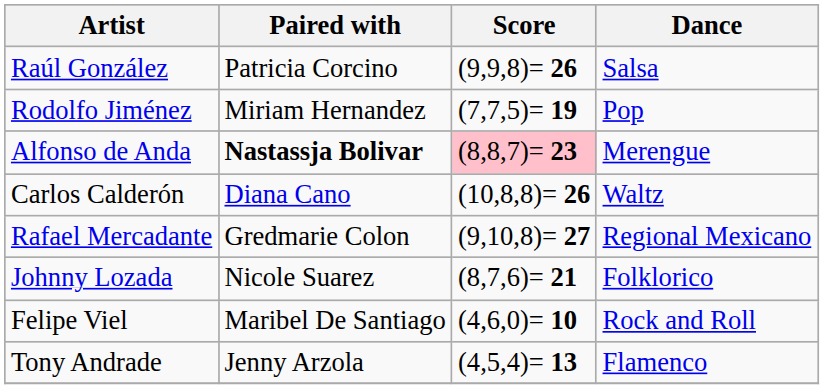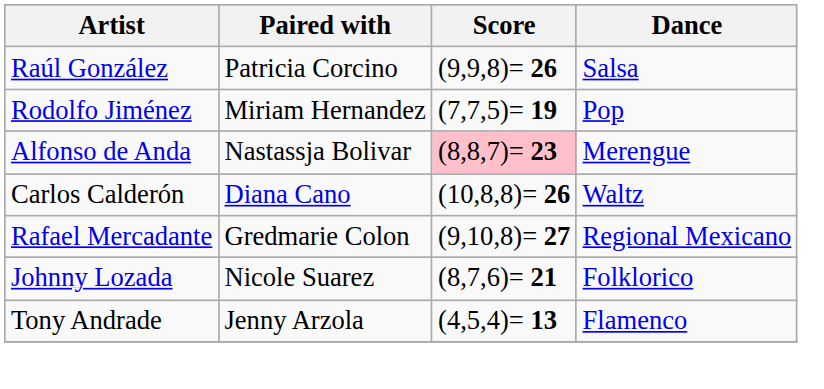Alfonso de Anda | Paired with: bold -> normal
- row: Felipe Viel | Maribel De Santiago | (4,6,0)= 10 | Rock and Roll
